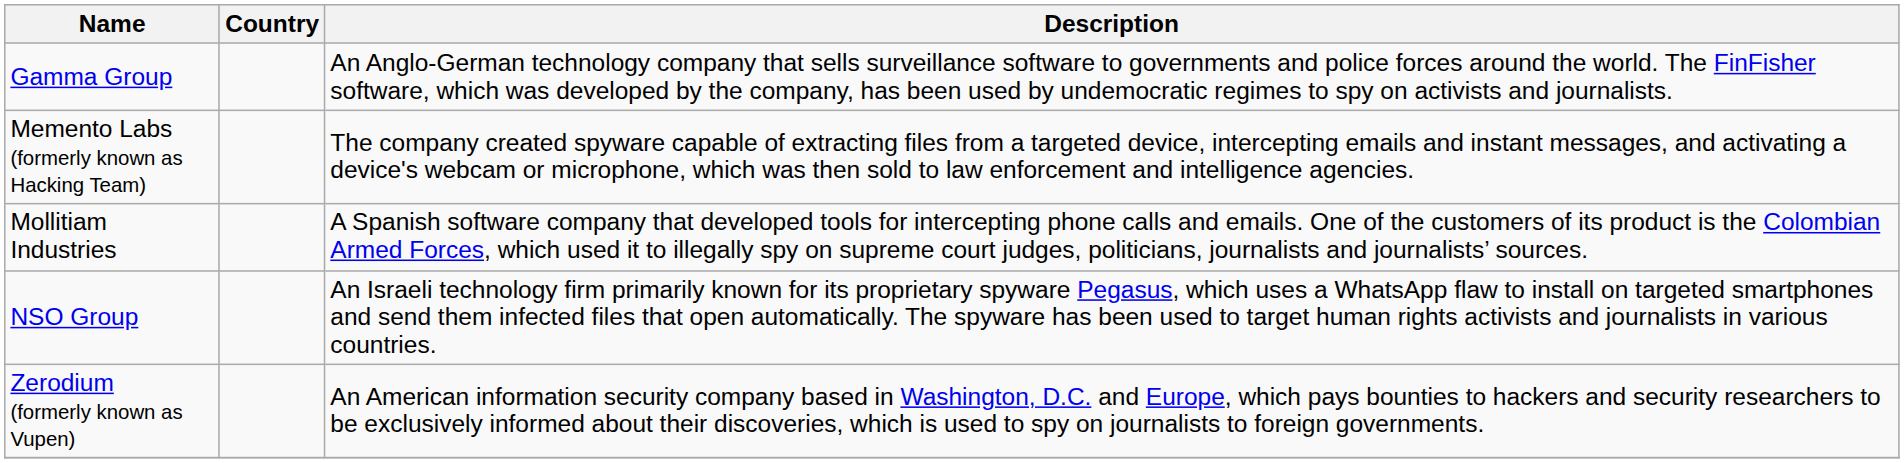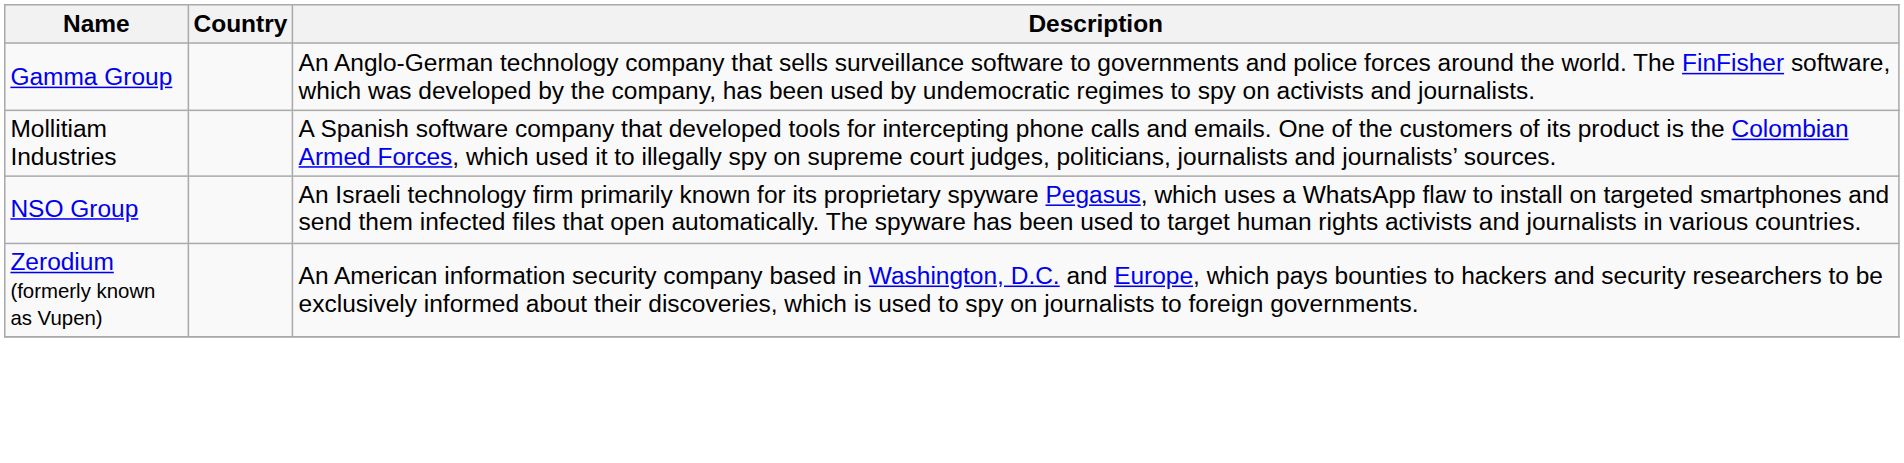- row: Memento Labs (formerly known as Hacking Team) | The company created spyware capable of extracting files from a targeted device, intercepting emails and instant messages, and activating a device's webcam or microphone, which was then sold to law enforcement and intelligence agencies.
